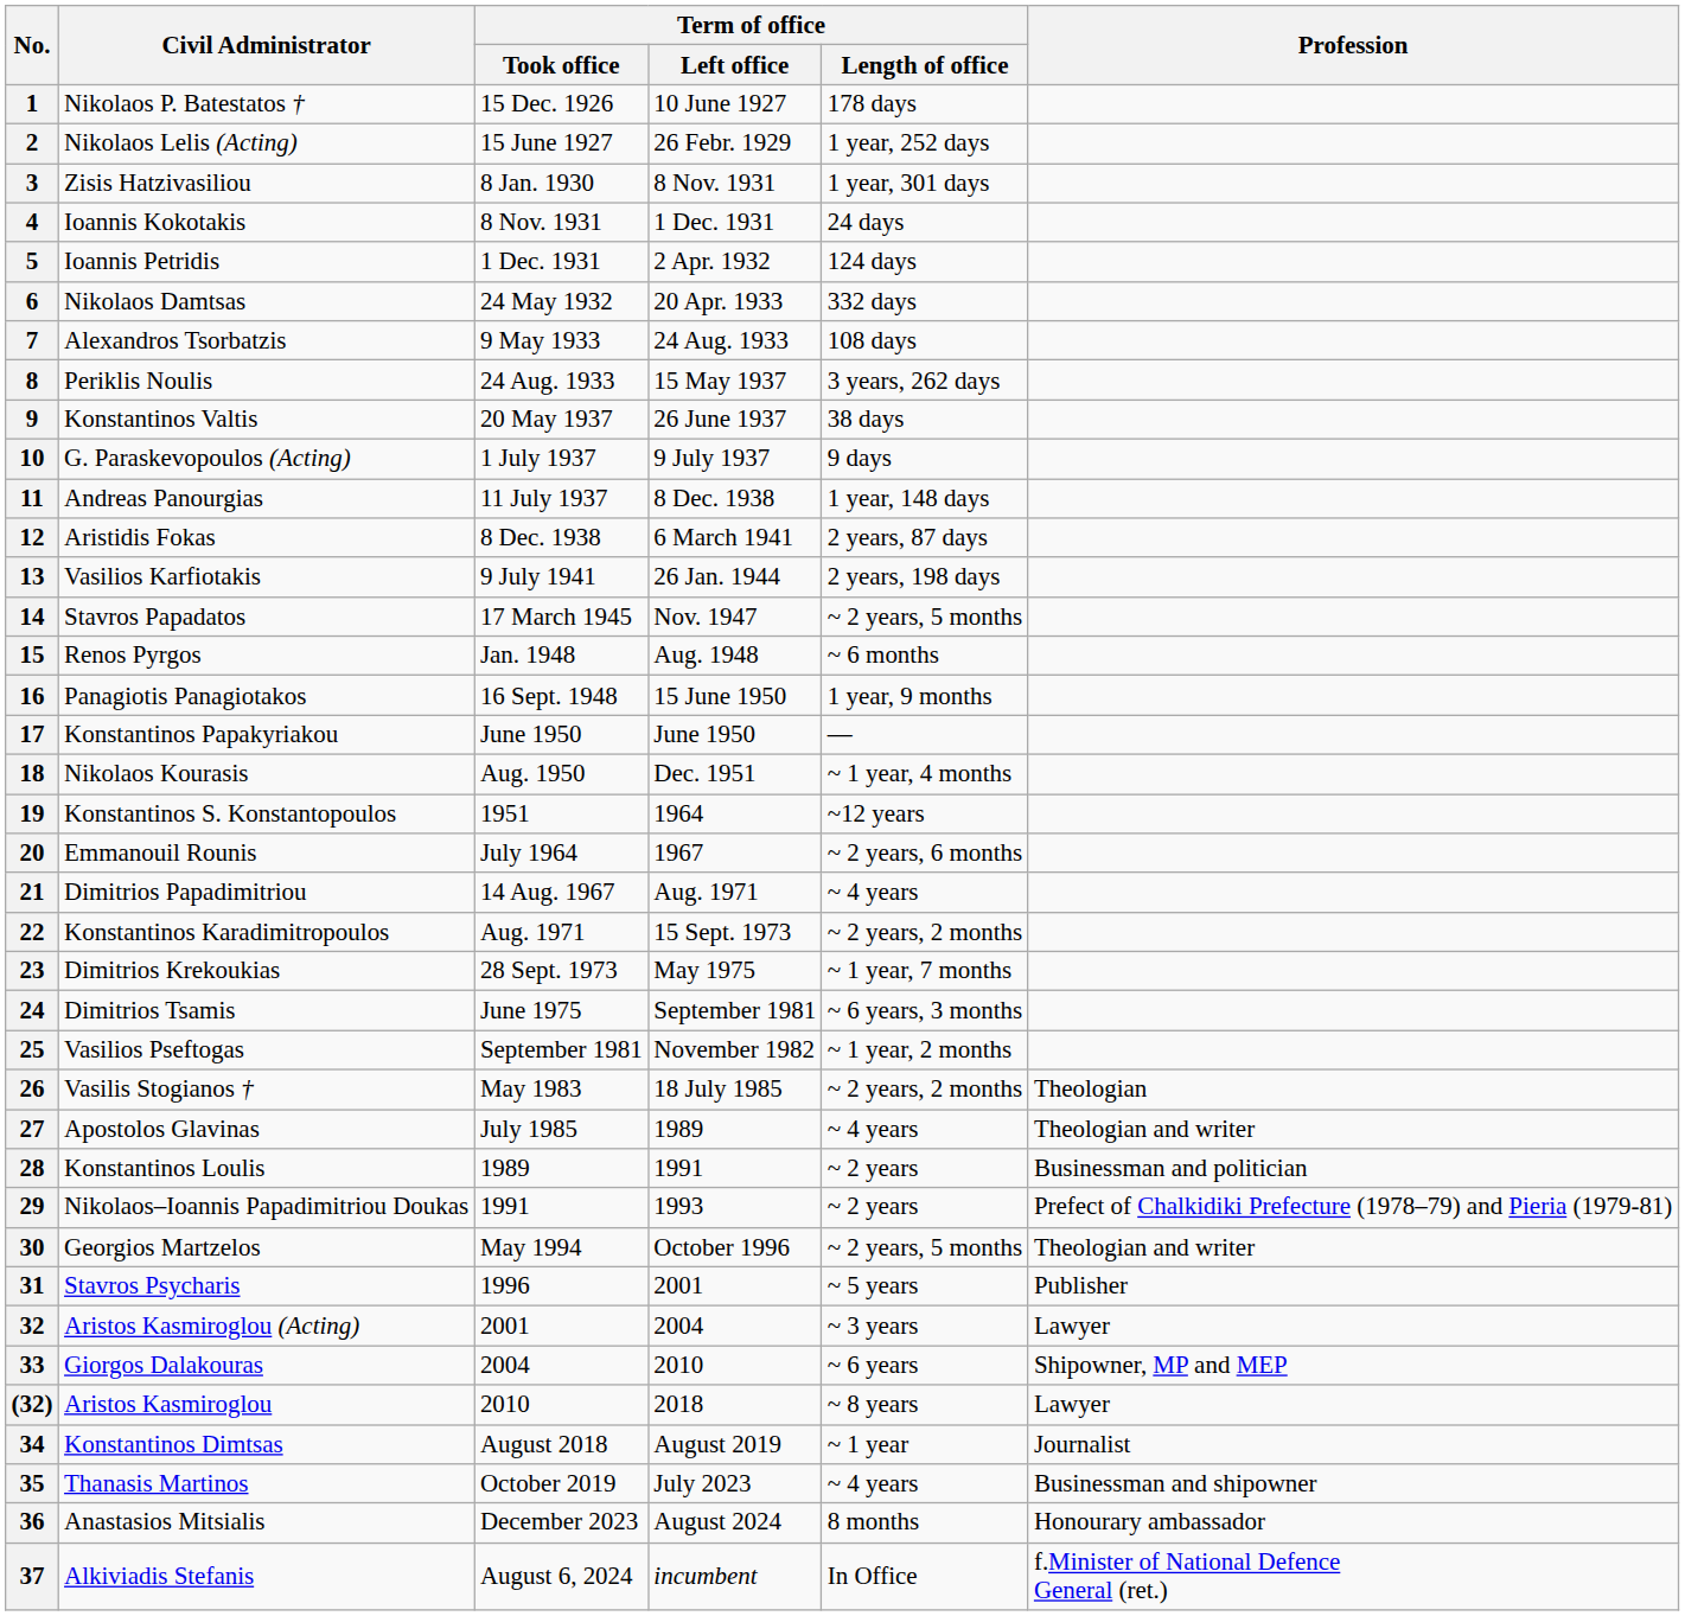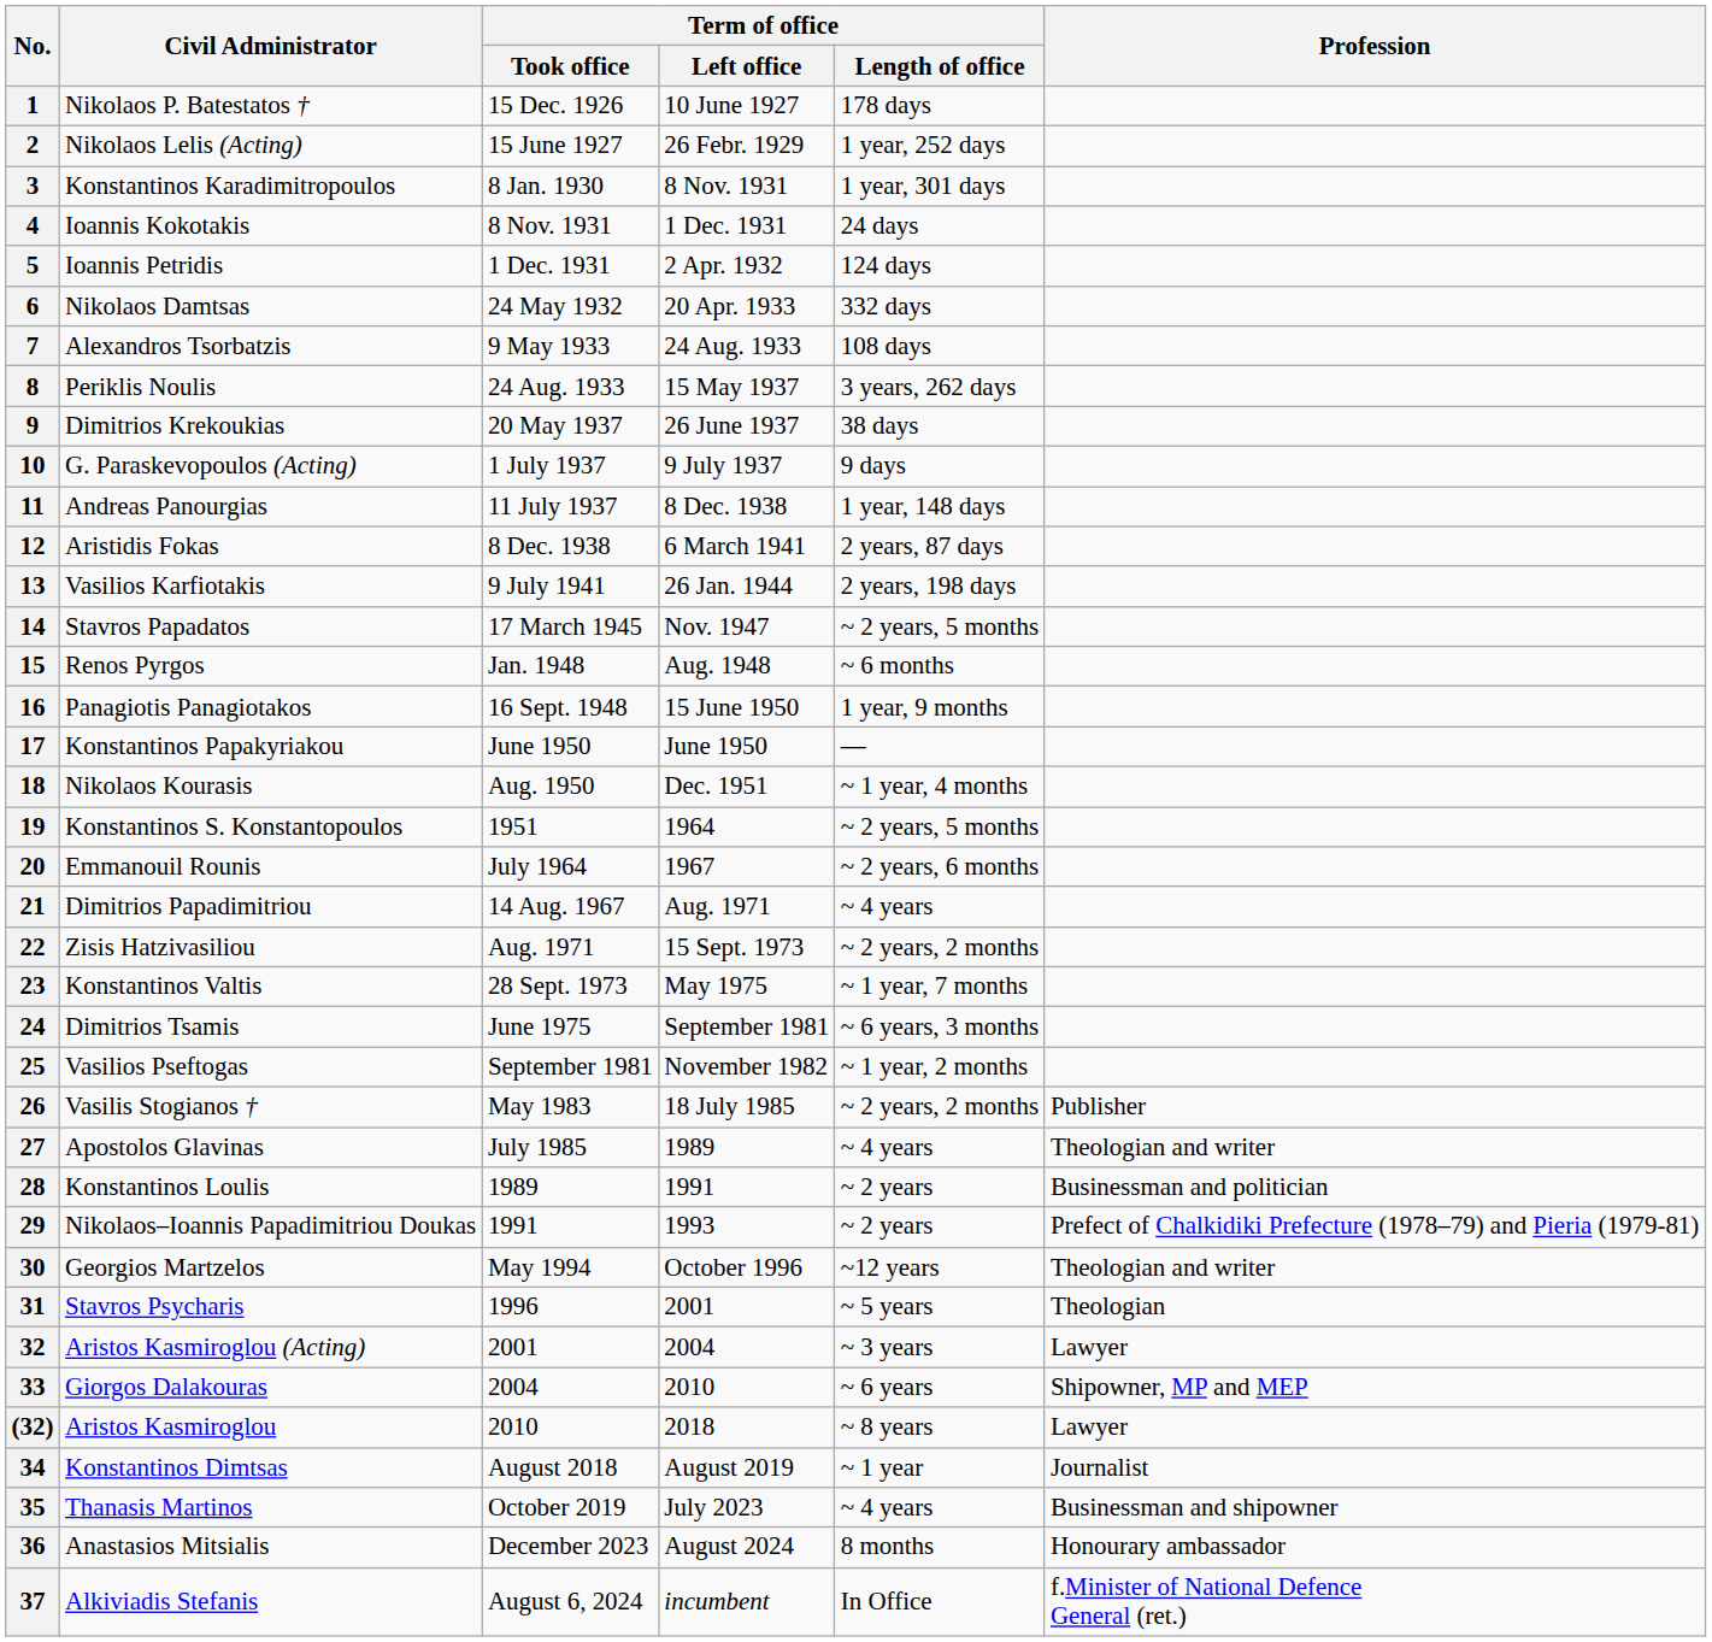3 | Civil Administrator: Zisis Hatzivasiliou -> Konstantinos Karadimitropoulos
9 | Civil Administrator: Konstantinos Valtis -> Dimitrios Krekoukias
19 | Term of office / Length of office: ~12 years -> ~ 2 years, 5 months
22 | Civil Administrator: Konstantinos Karadimitropoulos -> Zisis Hatzivasiliou
23 | Civil Administrator: Dimitrios Krekoukias -> Konstantinos Valtis
26 | Profession: Theologian -> Publisher
30 | Term of office / Length of office: ~ 2 years, 5 months -> ~12 years
31 | Profession: Publisher -> Theologian
